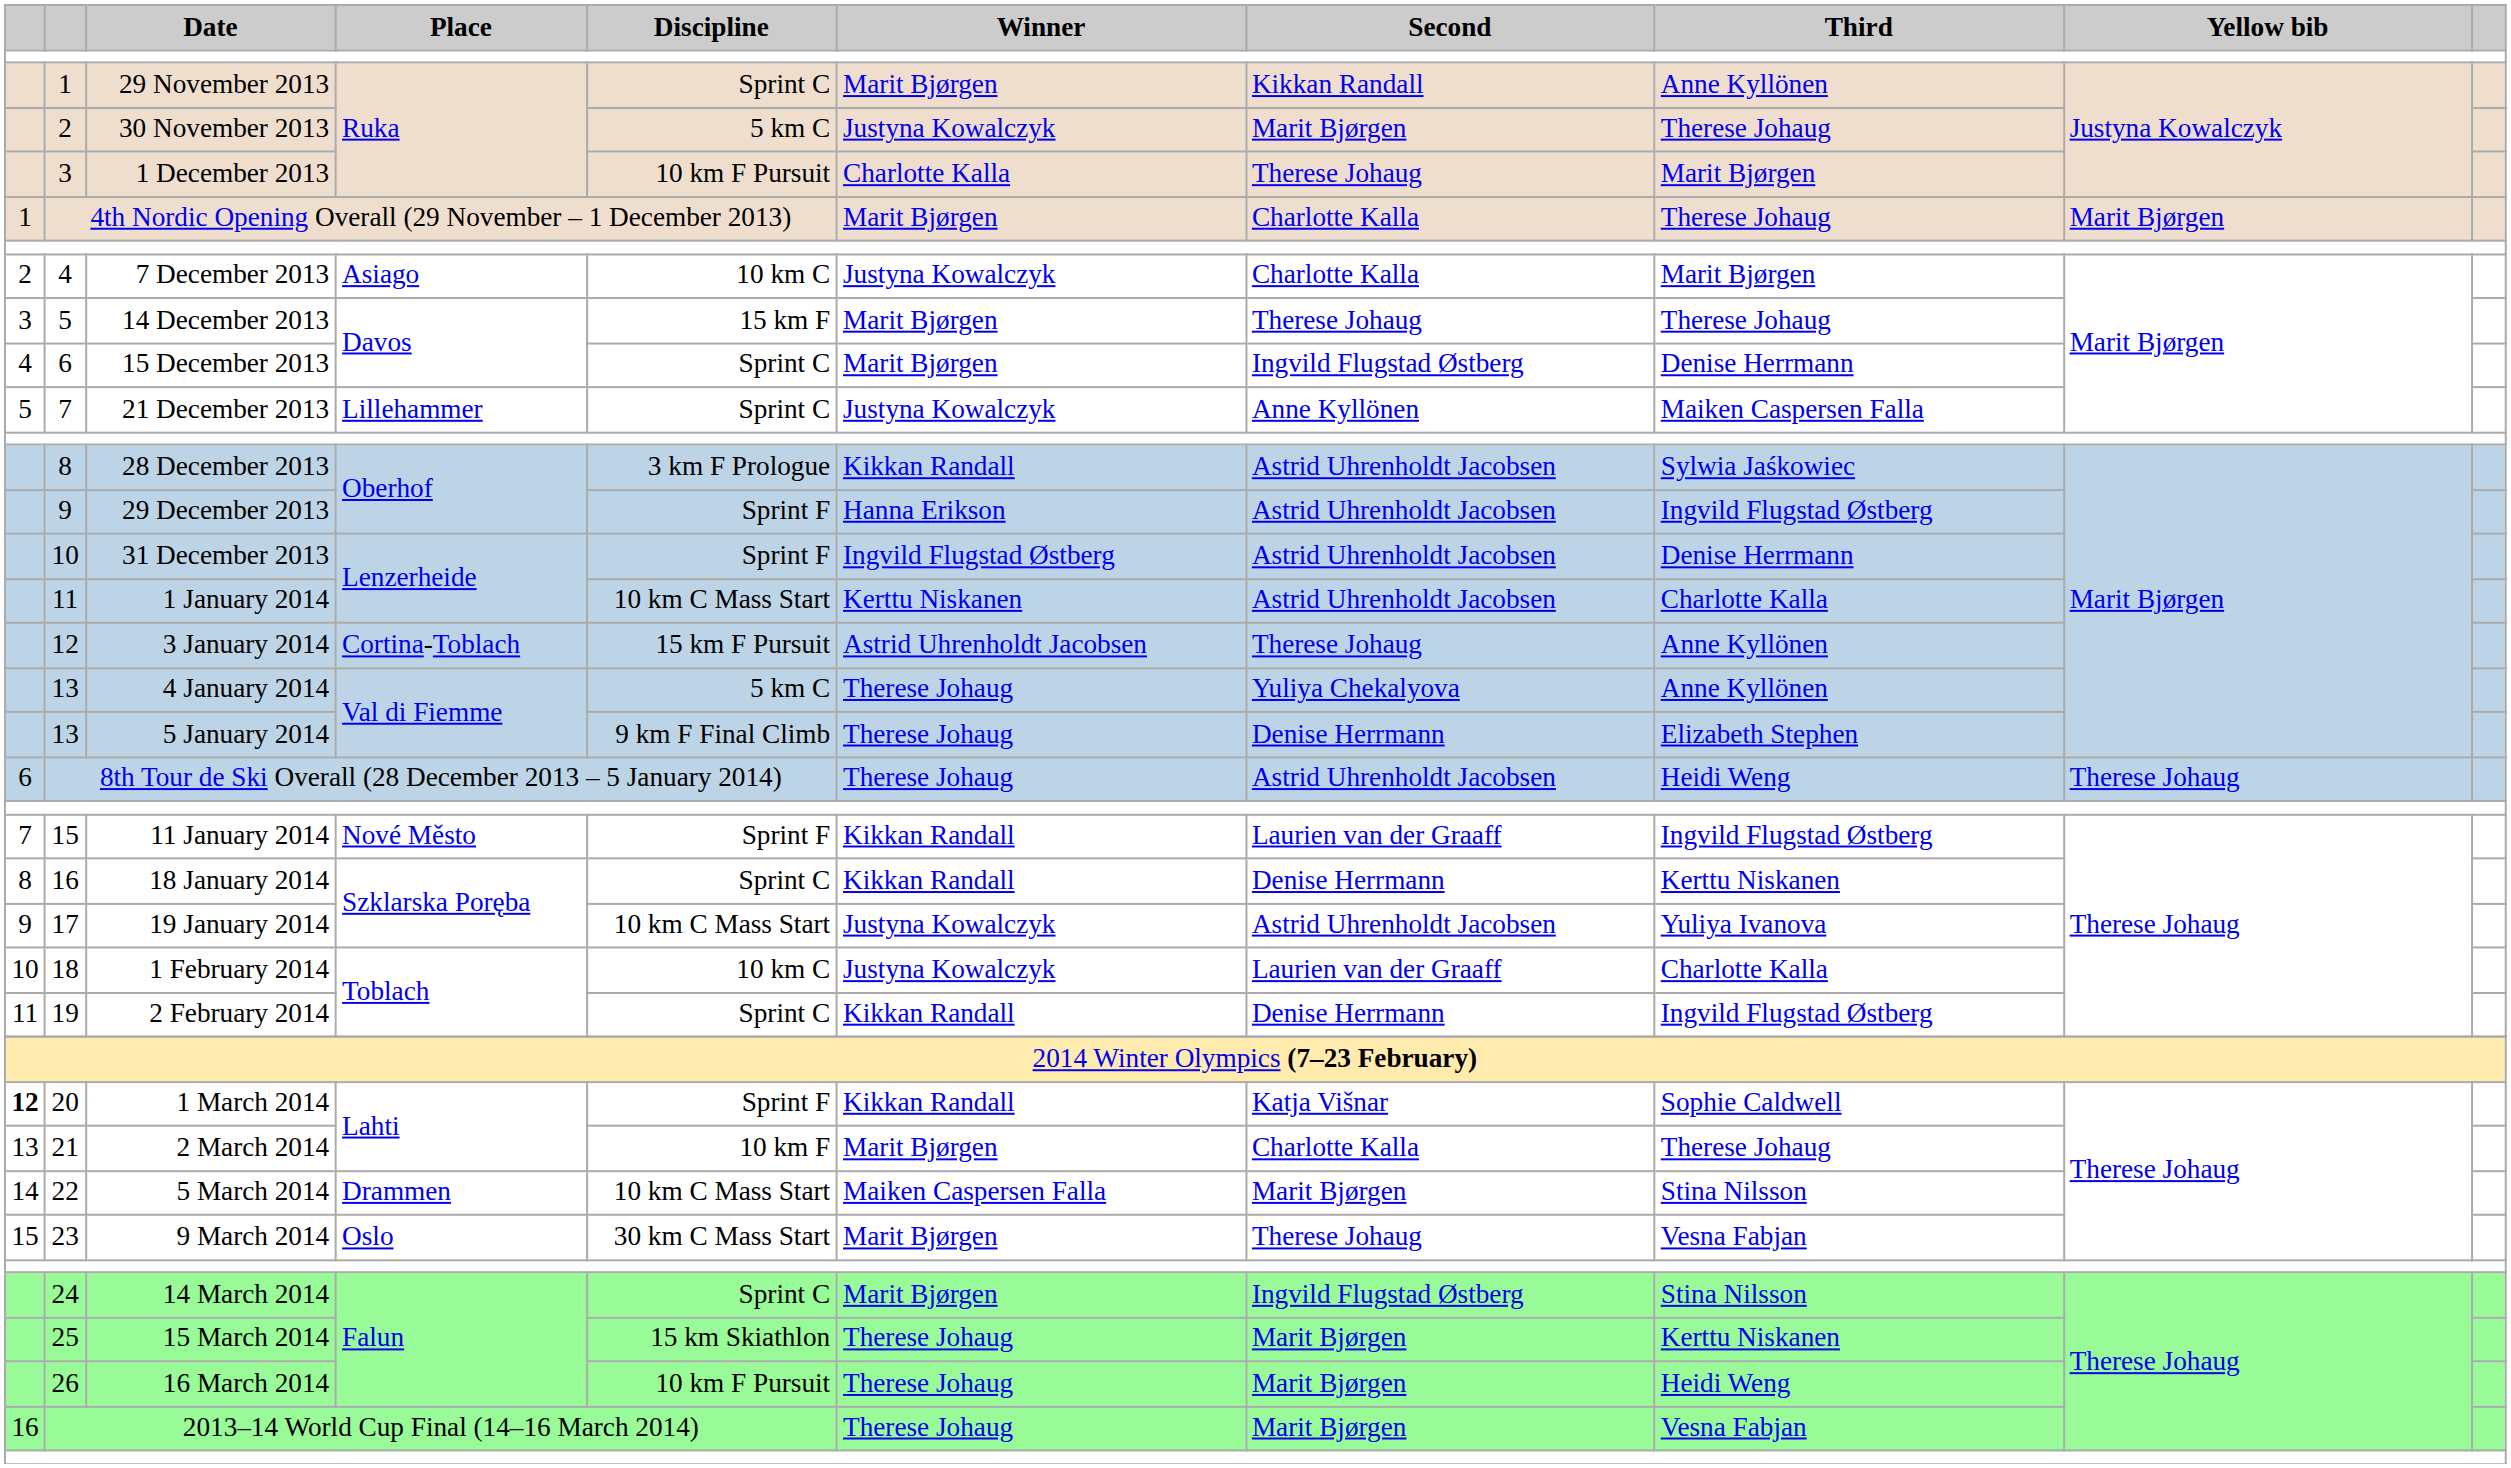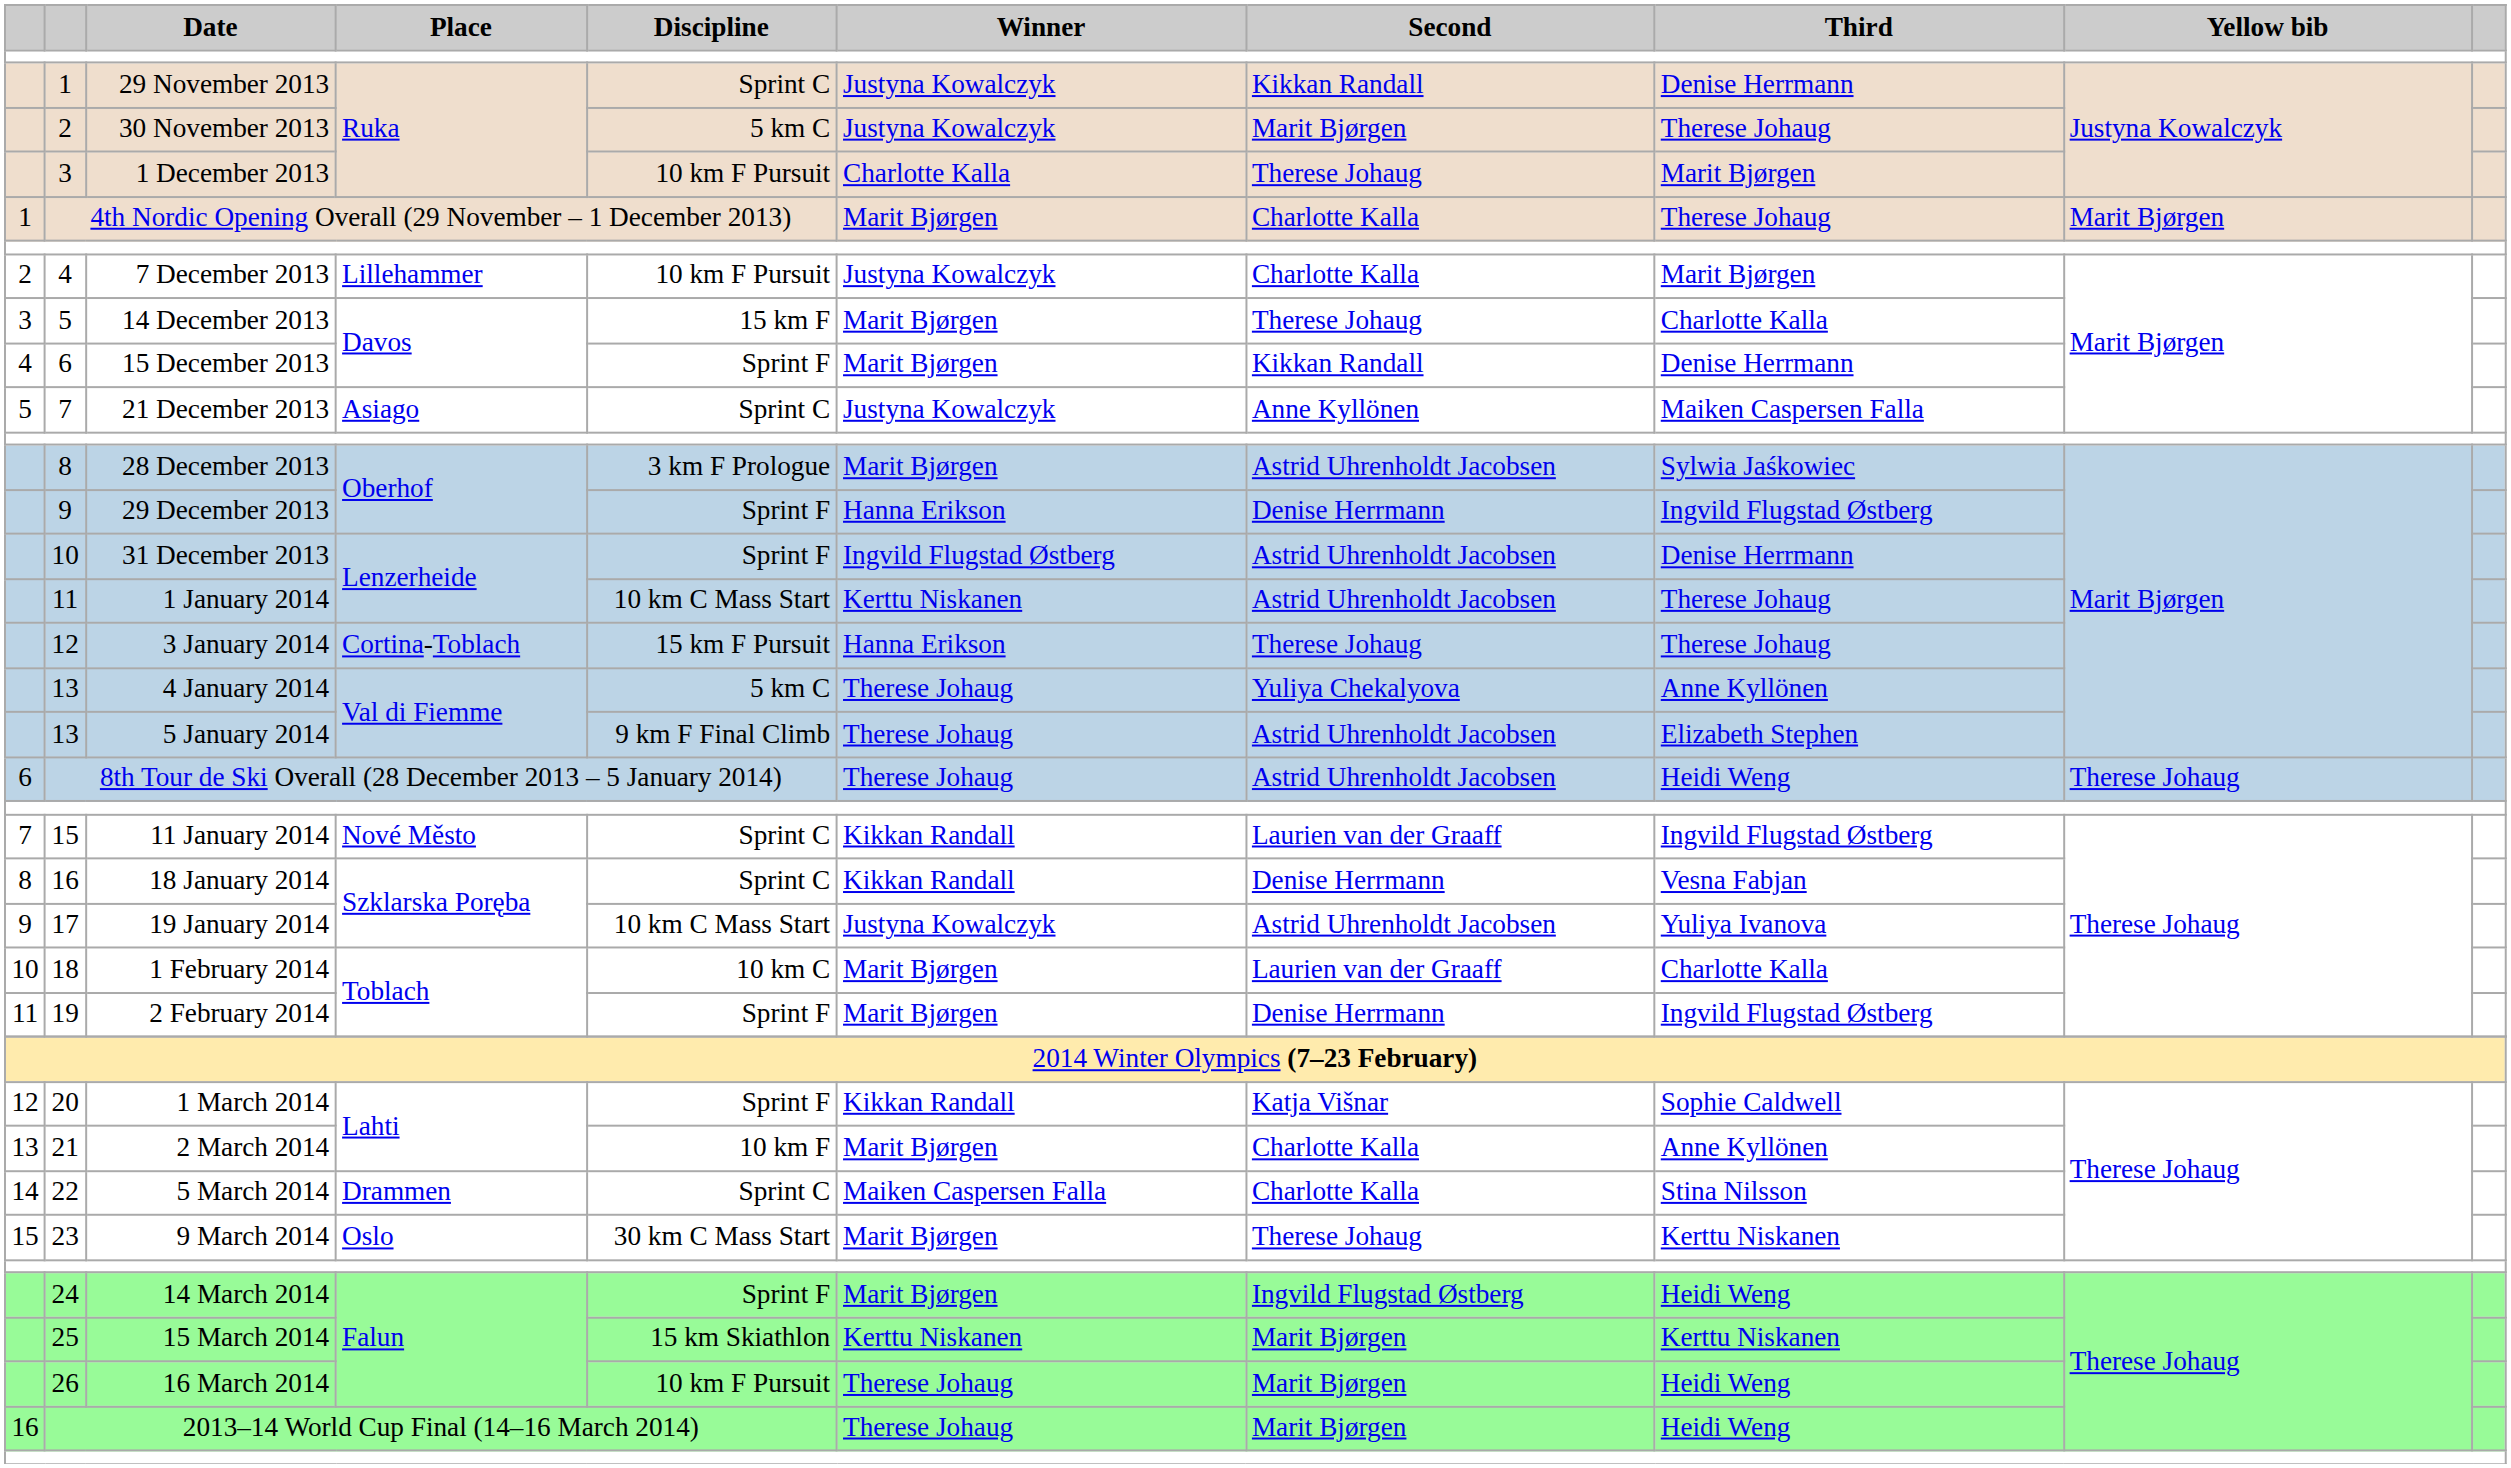29 November 2013 | Winner: Marit Bjørgen -> Justyna Kowalczyk
29 November 2013 | Third: Anne Kyllönen -> Denise Herrmann
7 December 2013 | Place: Asiago -> Lillehammer
7 December 2013 | Discipline: 10 km C -> 10 km F Pursuit
14 December 2013 | Third: Therese Johaug -> Charlotte Kalla
15 December 2013 | Discipline: Sprint C -> Sprint F
15 December 2013 | Second: Ingvild Flugstad Østberg -> Kikkan Randall
21 December 2013 | Place: Lillehammer -> Asiago
28 December 2013 | Winner: Kikkan Randall -> Marit Bjørgen
29 December 2013 | Second: Astrid Uhrenholdt Jacobsen -> Denise Herrmann
1 January 2014 | Third: Charlotte Kalla -> Therese Johaug
3 January 2014 | Winner: Astrid Uhrenholdt Jacobsen -> Hanna Erikson
3 January 2014 | Third: Anne Kyllönen -> Therese Johaug
5 January 2014 | Second: Denise Herrmann -> Astrid Uhrenholdt Jacobsen
11 January 2014 | Discipline: Sprint F -> Sprint C
18 January 2014 | Third: Kerttu Niskanen -> Vesna Fabjan
1 February 2014 | Winner: Justyna Kowalczyk -> Marit Bjørgen
2 February 2014 | Discipline: Sprint C -> Sprint F
2 February 2014 | Winner: Kikkan Randall -> Marit Bjørgen
1 March 2014 | column 1: bold -> normal
2 March 2014 | Third: Therese Johaug -> Anne Kyllönen
5 March 2014 | Discipline: 10 km C Mass Start -> Sprint C
5 March 2014 | Second: Marit Bjørgen -> Charlotte Kalla
9 March 2014 | Third: Vesna Fabjan -> Kerttu Niskanen
14 March 2014 | Discipline: Sprint C -> Sprint F
14 March 2014 | Third: Stina Nilsson -> Heidi Weng
15 March 2014 | Winner: Therese Johaug -> Kerttu Niskanen
2013–14 World Cup Final (14–16 March 2014) | Third: Vesna Fabjan -> Heidi Weng
